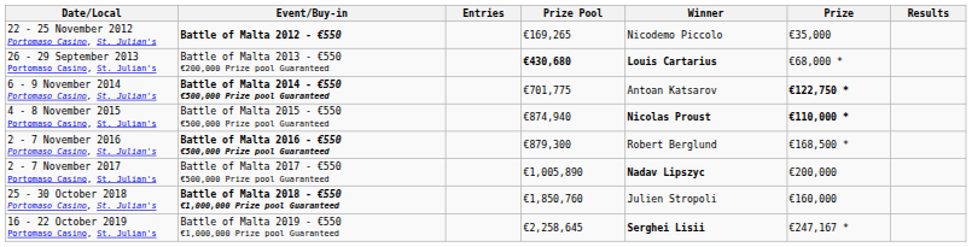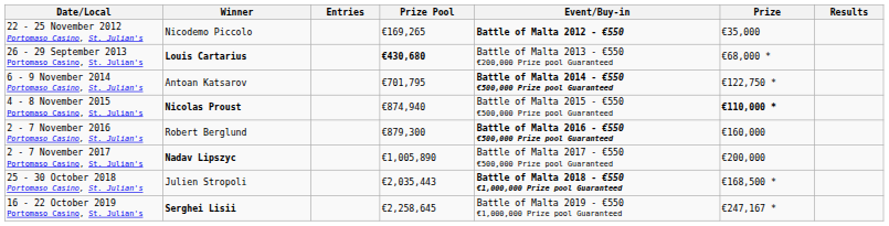columns swapped: Event/Buy-in <-> Winner
6 - 9 November 2014 Portomaso Casino, St. Julian's | Prize Pool: €701,775 -> €701,795
6 - 9 November 2014 Portomaso Casino, St. Julian's | Prize: bold -> normal
2 - 7 November 2016 Portomaso Casino, St. Julian's | Prize: €168,500 * -> €160,000
25 - 30 October 2018 Portomaso Casino, St. Julian's | Prize Pool: €1,850,760 -> €2,035,443
25 - 30 October 2018 Portomaso Casino, St. Julian's | Prize: €160,000 -> €168,500 *
